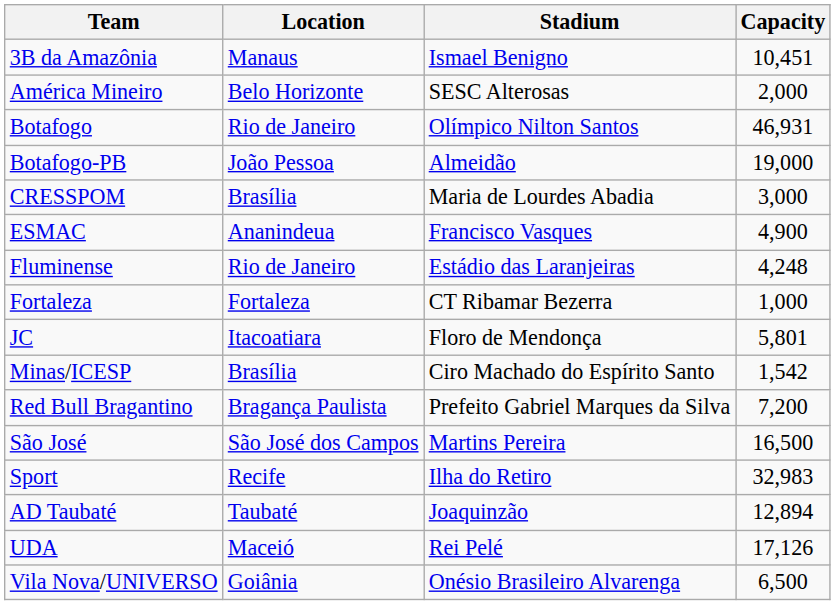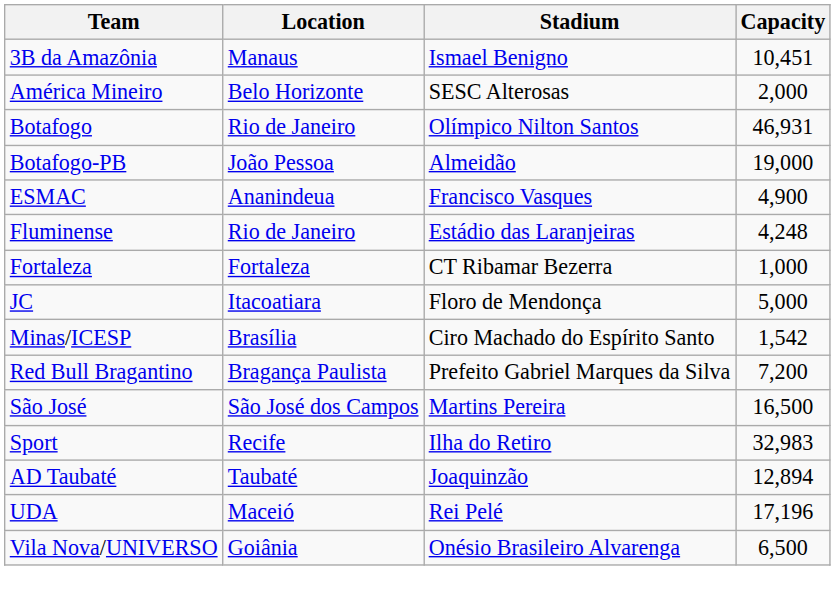- row: CRESSPOM | Brasília | Maria de Lourdes Abadia | 3,000
JC | Capacity: 5,801 -> 5,000
UDA | Capacity: 17,126 -> 17,196
